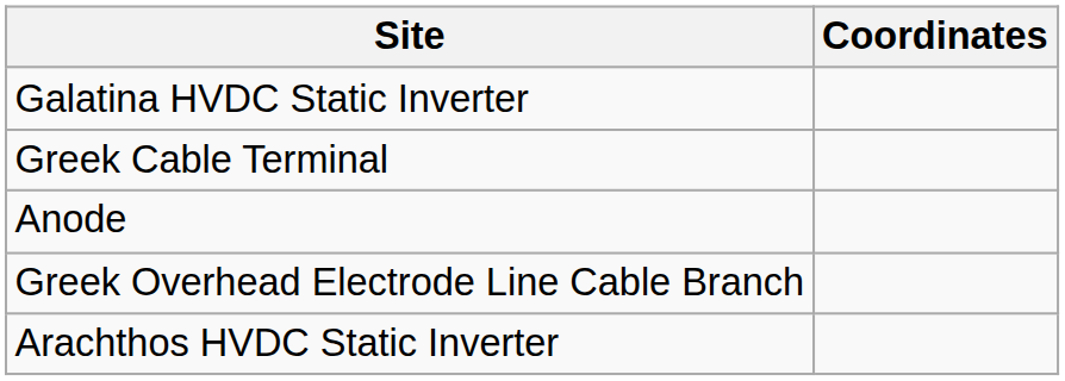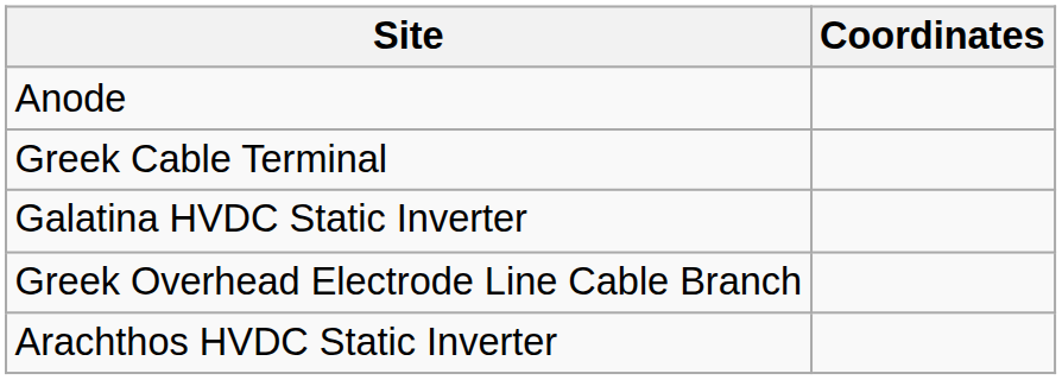rows swapped: Galatina HVDC Static Inverter <-> Anode
